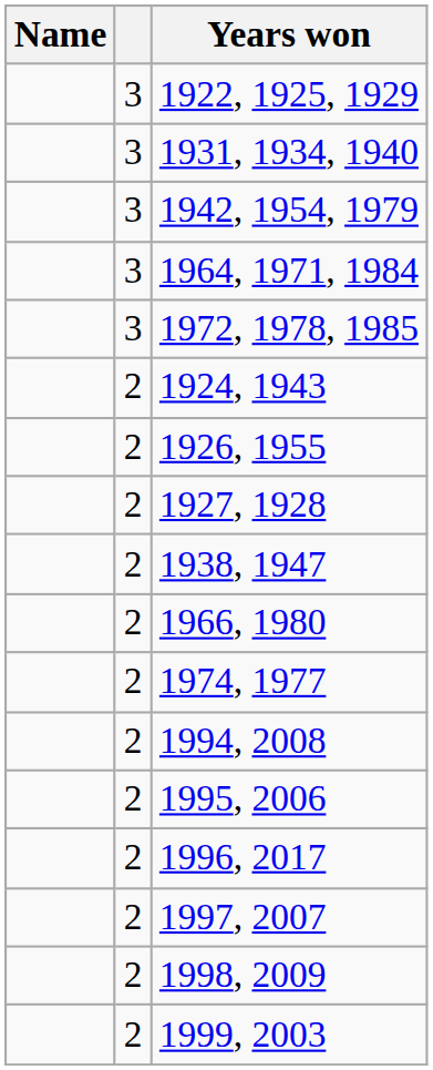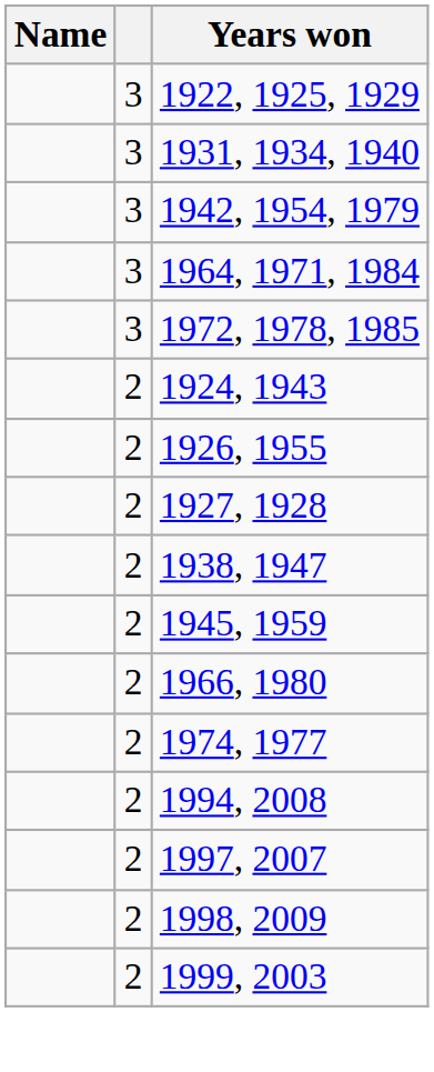+ row: 2 | 1945, 1959
- row: 2 | 1995, 2006
- row: 2 | 1996, 2017
